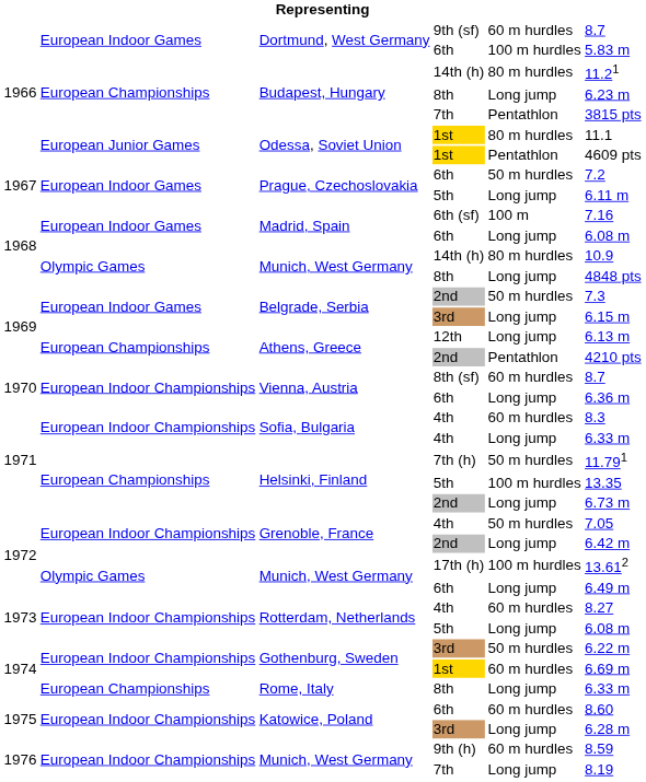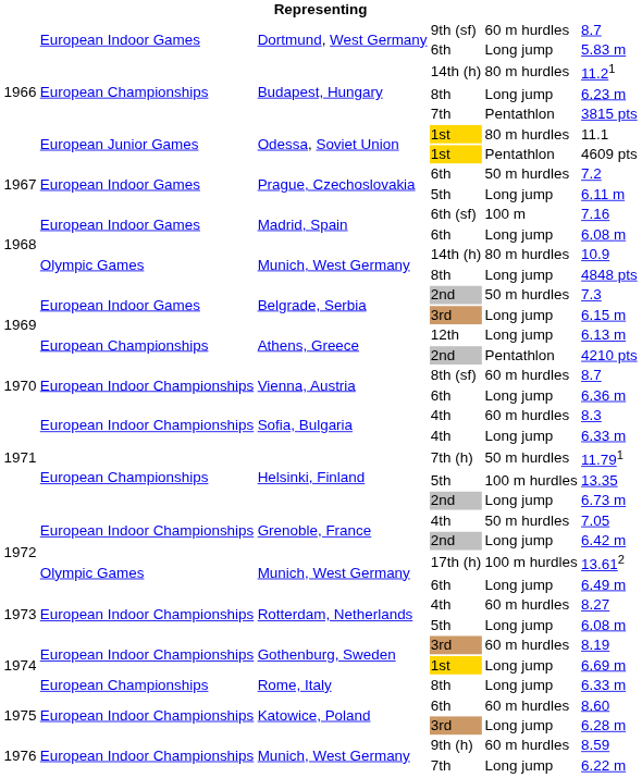Dortmund, West Germany / 6th | column 5: 100 m hurdles -> Long jump
Gothenburg, Sweden / 3rd | column 5: 50 m hurdles -> 60 m hurdles
Gothenburg, Sweden / 3rd | column 6: 6.22 m -> 8.19
Gothenburg, Sweden / 1st | column 5: 60 m hurdles -> Long jump
Munich, West Germany / 7th | column 6: 8.19 -> 6.22 m
